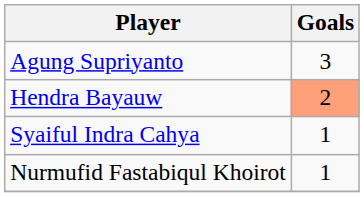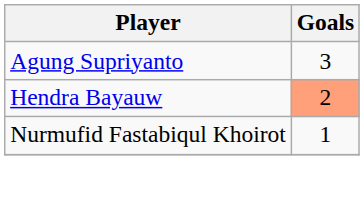- row: Syaiful Indra Cahya | 1
